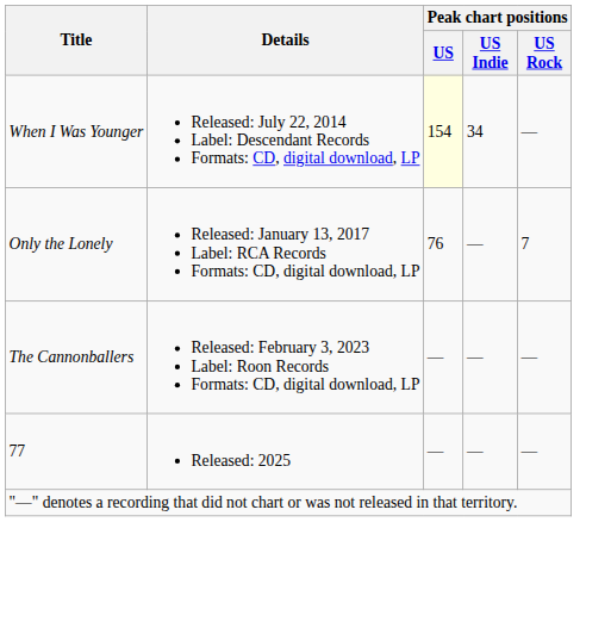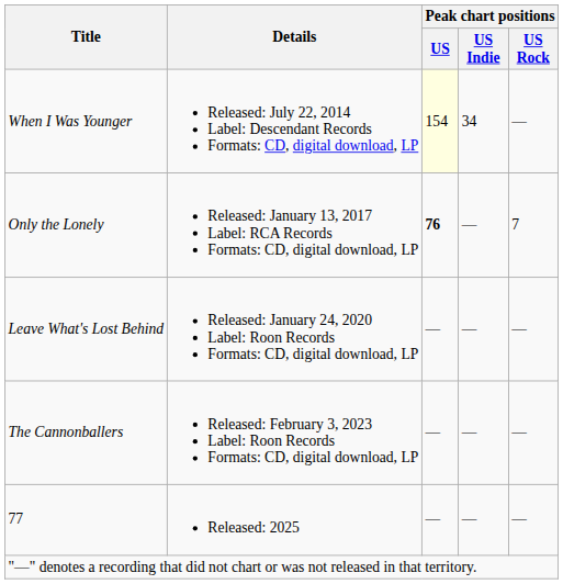Only the Lonely | Peak chart positions / US: normal -> bold
+ row: Leave What's Lost Behind | Released: January 24, 2020 Label: Roon Records Formats: CD, digital download, LP | — | — | —
